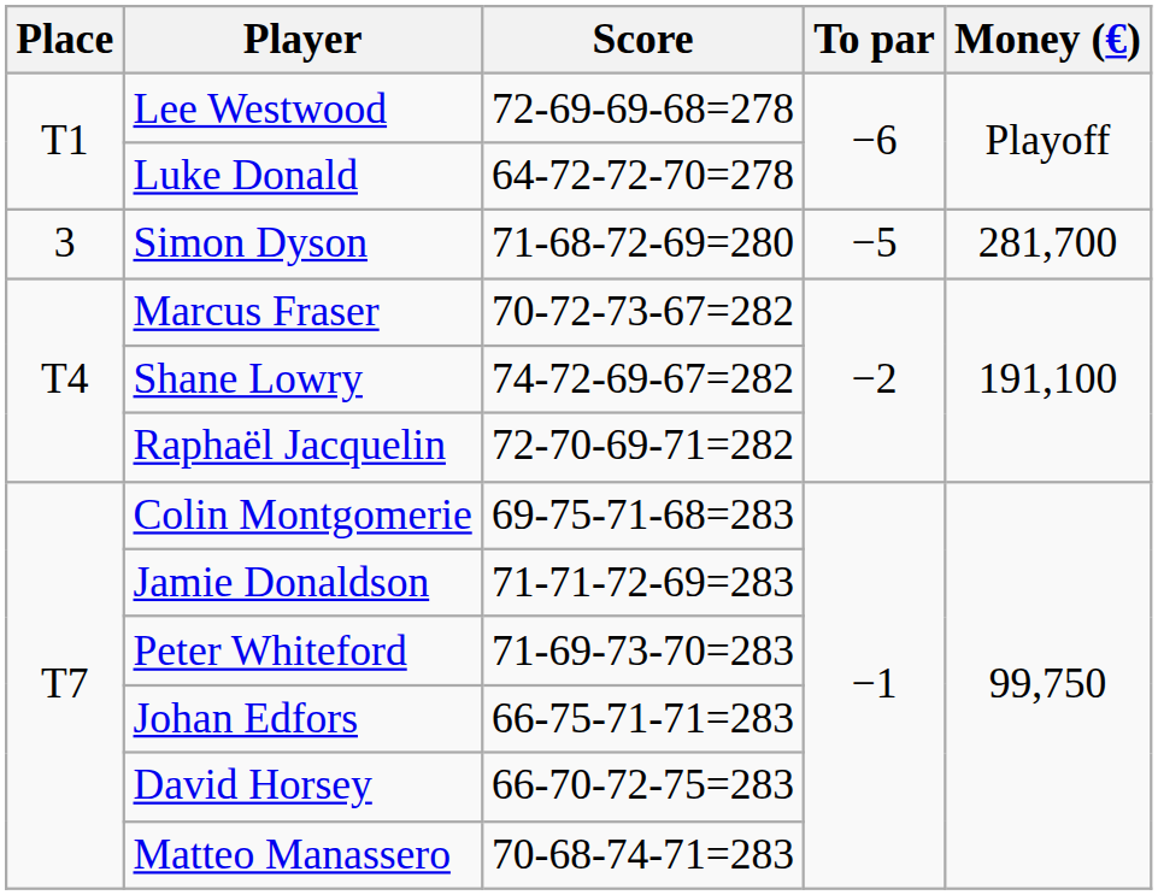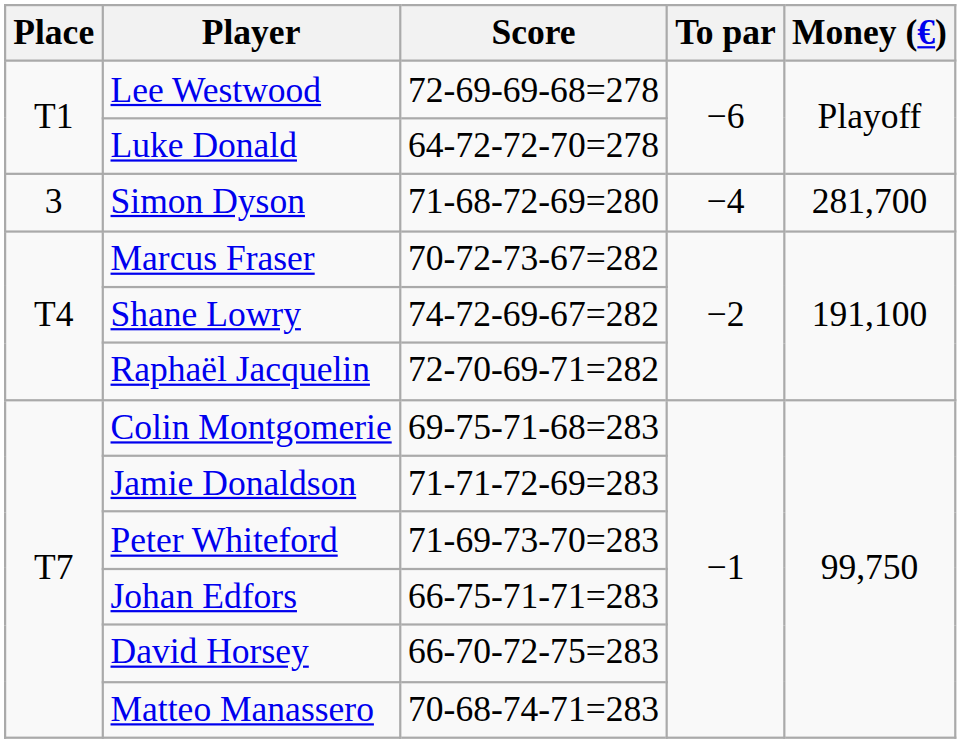Simon Dyson | To par: −5 -> −4
